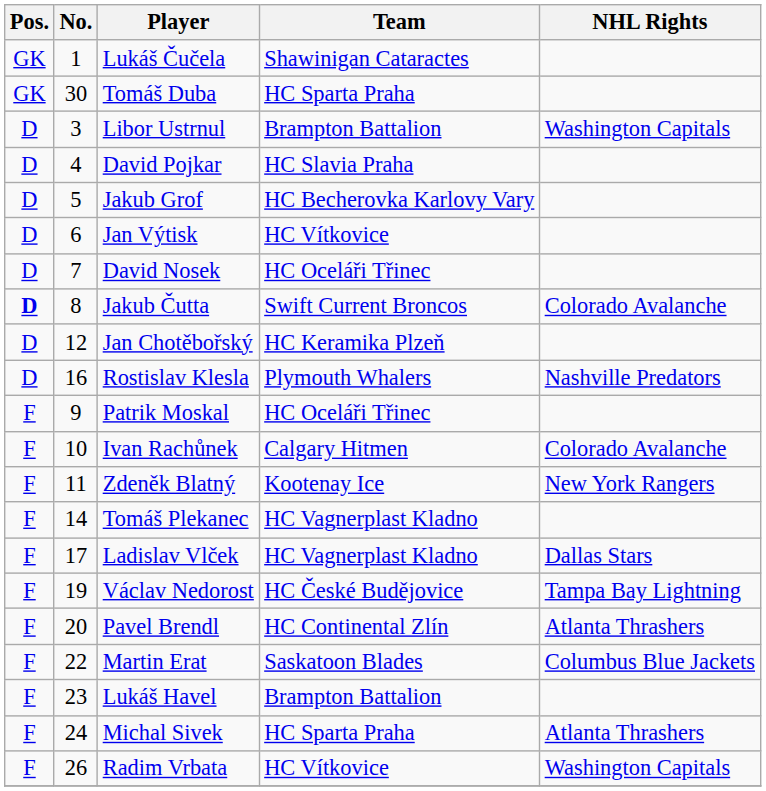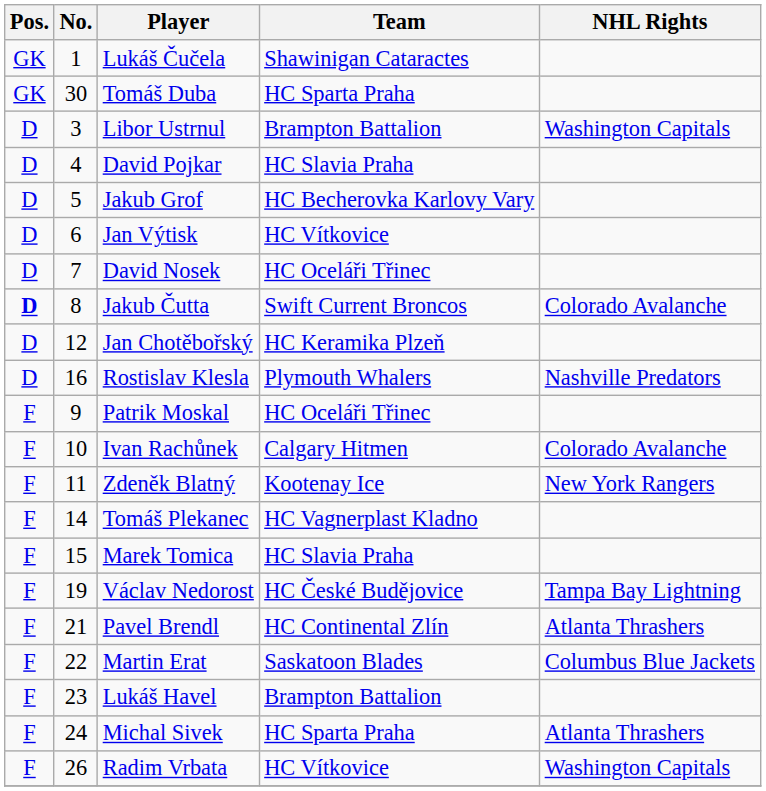+ row: F | 15 | Marek Tomica | HC Slavia Praha
- row: F | 17 | Ladislav Vlček | HC Vagnerplast Kladno | Dallas Stars
Pavel Brendl | No.: 20 -> 21
